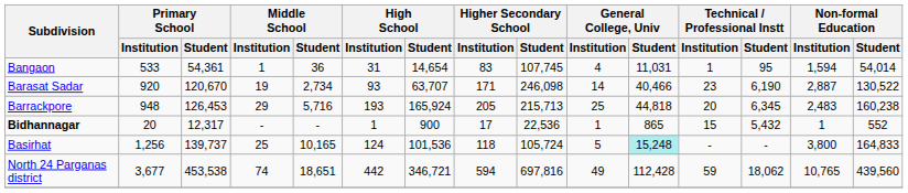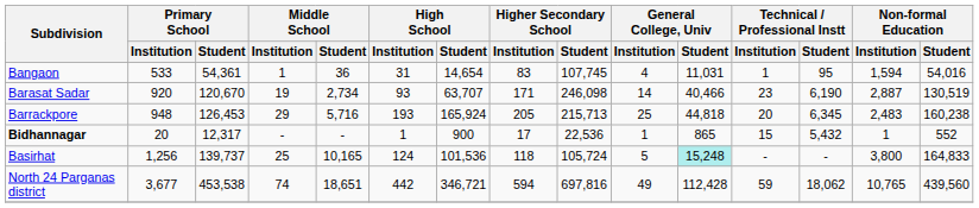Bangaon | Non-formal Education / Student: 54,014 -> 54,016
Barasat Sadar | Non-formal Education / Student: 130,522 -> 130,519
